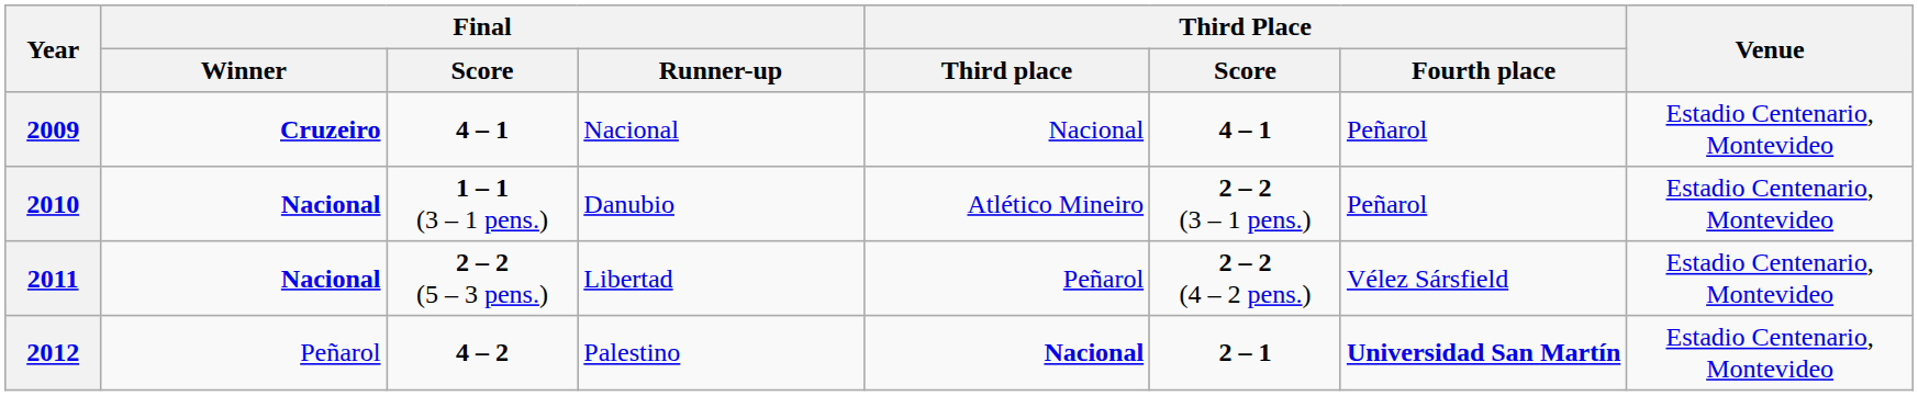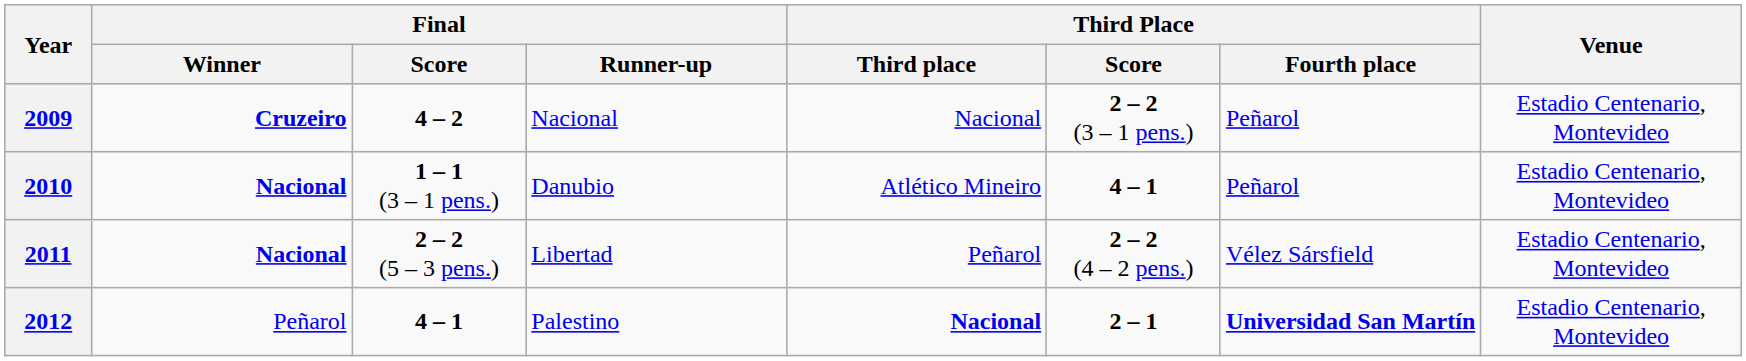2009 | Final / Score: 4 – 1 -> 4 – 2
2009 | Third Place / Score: 4 – 1 -> 2 – 2 (3 – 1 pens.)
2010 | Third Place / Score: 2 – 2 (3 – 1 pens.) -> 4 – 1
2012 | Final / Score: 4 – 2 -> 4 – 1
